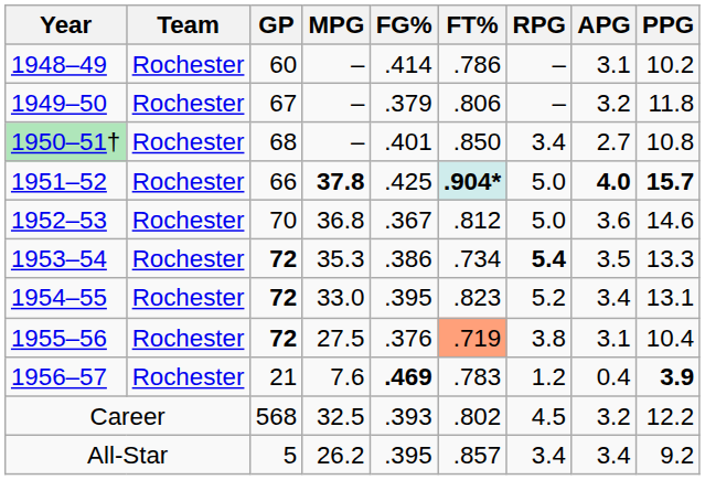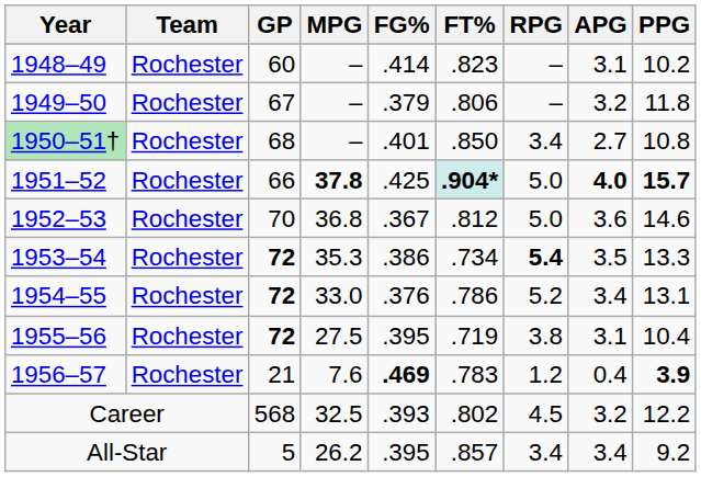1948–49 | FT%: .786 -> .823
1954–55 | FG%: .395 -> .376
1954–55 | FT%: .823 -> .786
1955–56 | FG%: .376 -> .395
1955–56 | FT%: lightsalmon background -> no background
